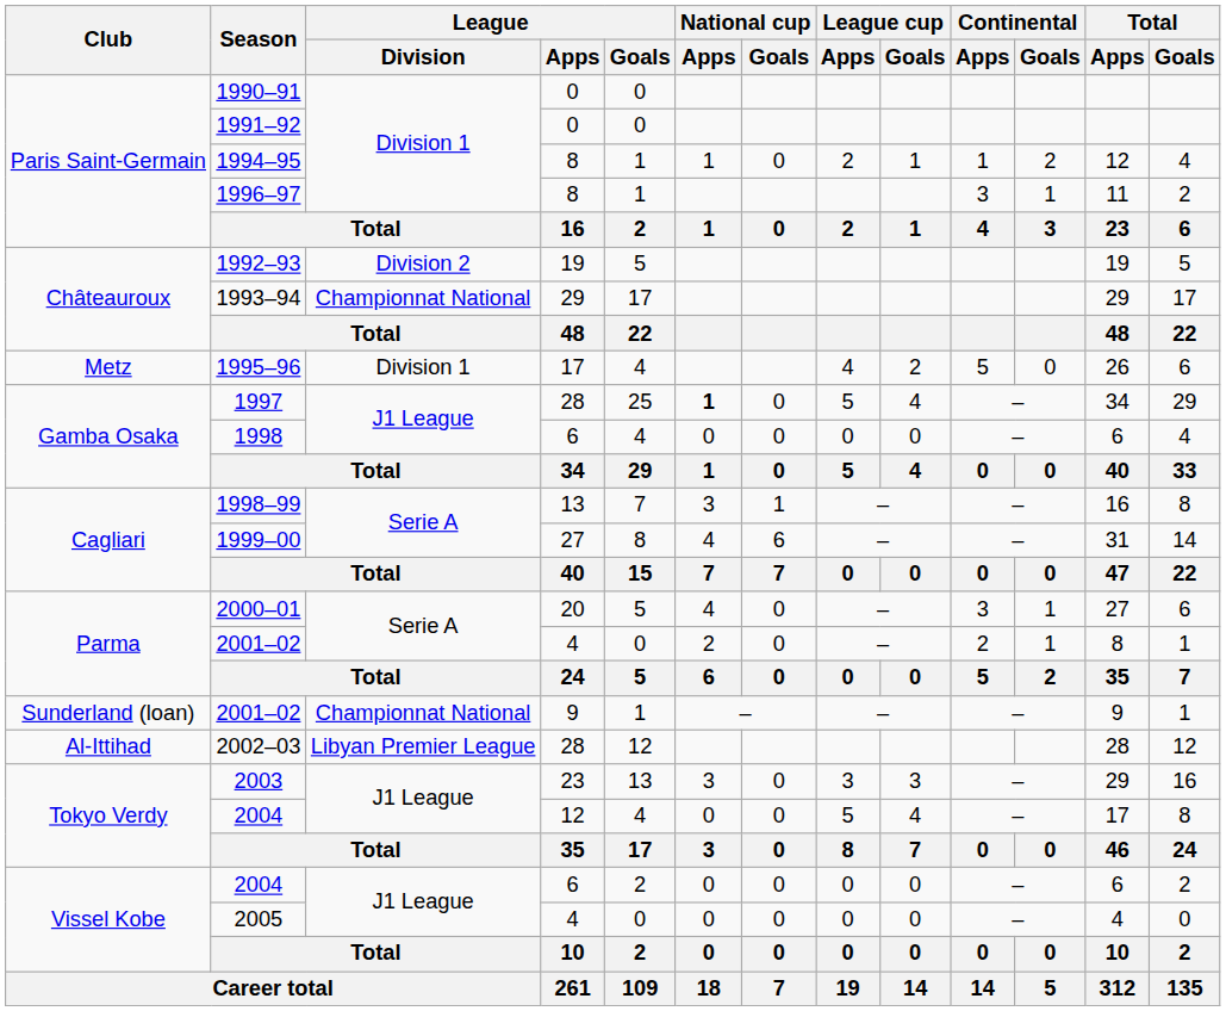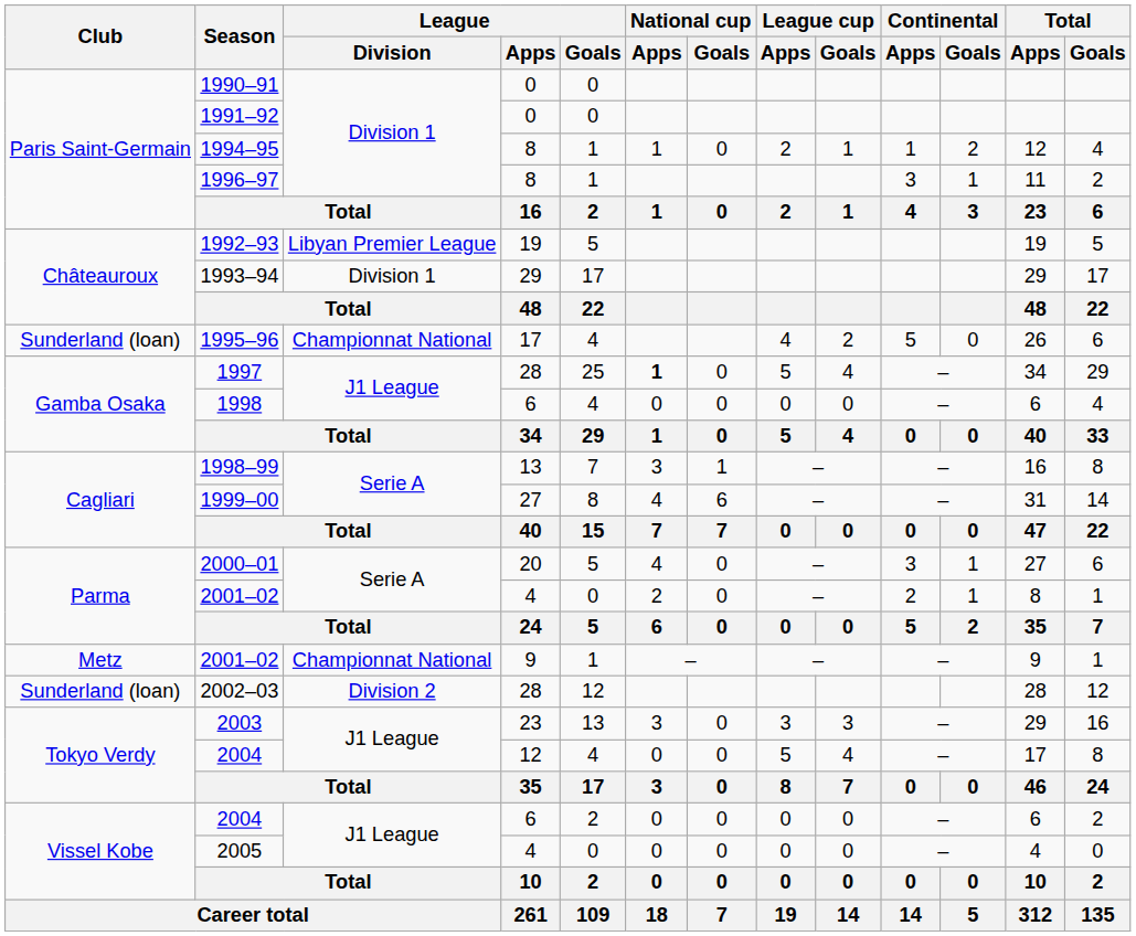1992–93 | League / Division: Division 2 -> Libyan Premier League
1993–94 | League / Division: Championnat National -> Division 1
1995–96 | Club: Metz -> Sunderland (loan)
1995–96 | League / Division: Division 1 -> Championnat National
2001–02 / 9 | Club: Sunderland (loan) -> Metz
2002–03 | Club: Al-Ittihad -> Sunderland (loan)
2002–03 | League / Division: Libyan Premier League -> Division 2
